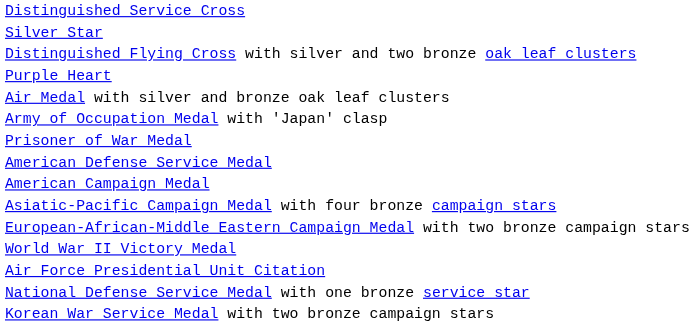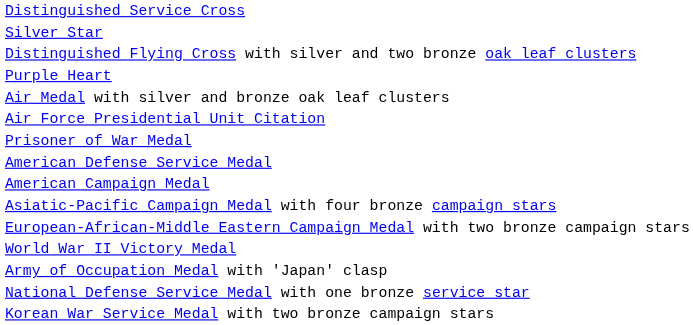rows swapped: Air Force Presidential Unit Citation <-> Army of Occupation Medal with 'Japan' clasp
